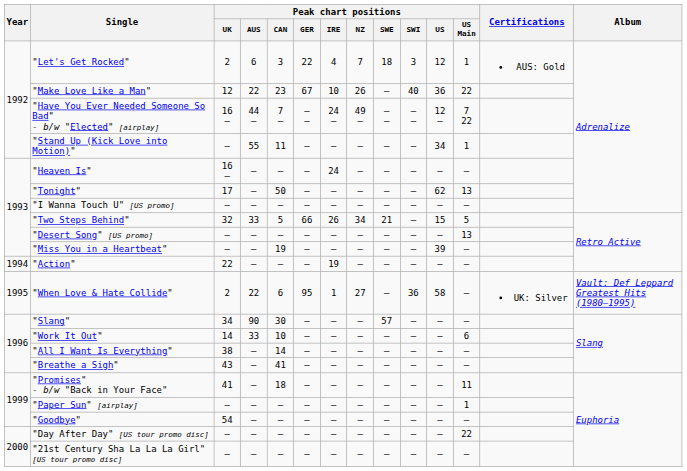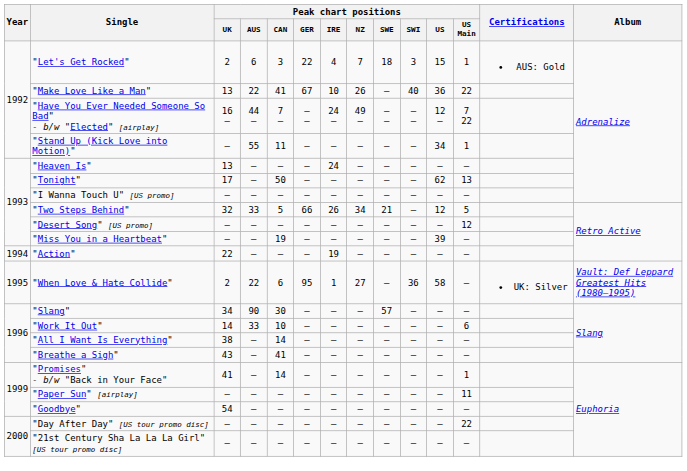"Let's Get Rocked" | Peak chart positions / US: 12 -> 15
"Make Love Like a Man" | Peak chart positions / UK: 12 -> 13
"Make Love Like a Man" | Peak chart positions / CAN: 23 -> 41
"Heaven Is" | Peak chart positions / UK: 16 — -> 13
"Two Steps Behind" | Peak chart positions / US: 15 -> 12
"Desert Song" [US promo] | Peak chart positions / US Main: 13 -> 12
"Promises" - b/w "Back in Your Face" | Peak chart positions / CAN: 18 -> 14
"Promises" - b/w "Back in Your Face" | Peak chart positions / US Main: 11 -> 1
"Paper Sun" [airplay] | Peak chart positions / US Main: 1 -> 11
